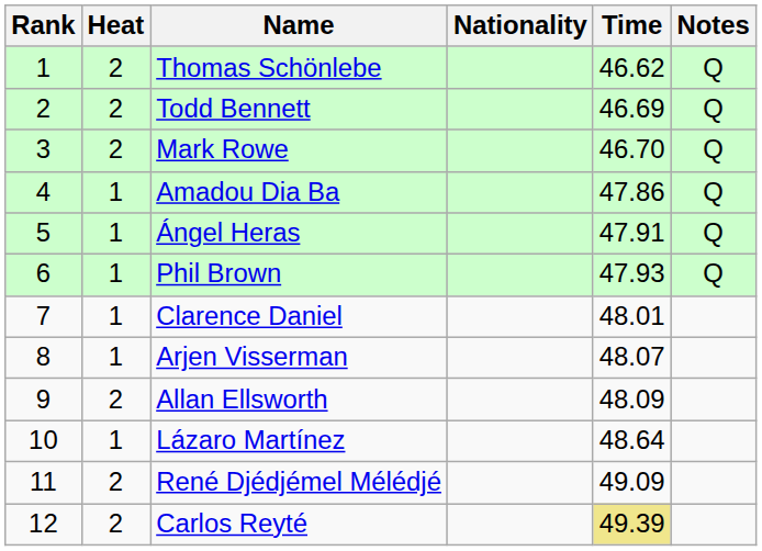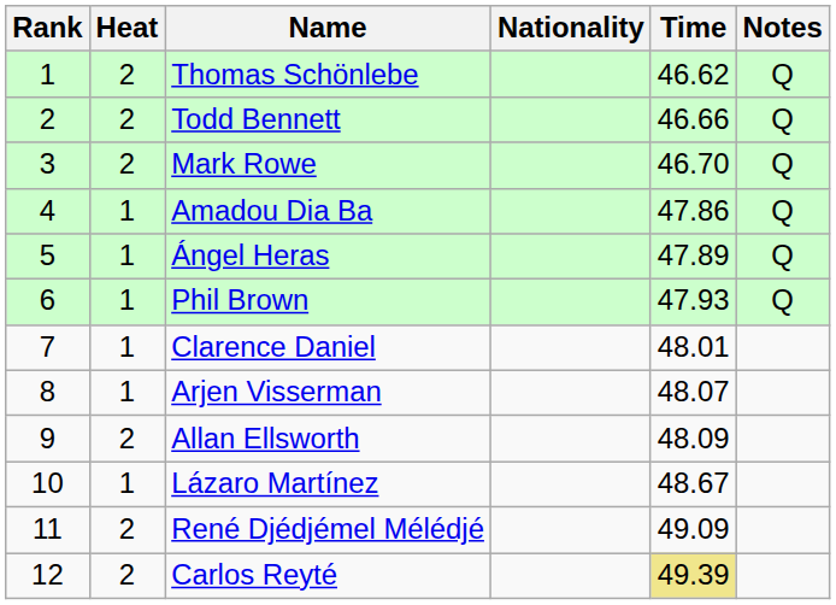Todd Bennett | Time: 46.69 -> 46.66
Ángel Heras | Time: 47.91 -> 47.89
Lázaro Martínez | Time: 48.64 -> 48.67
